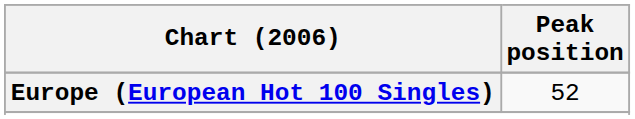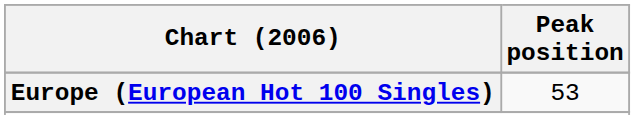Europe (European Hot 100 Singles) | Peak position: 52 -> 53
